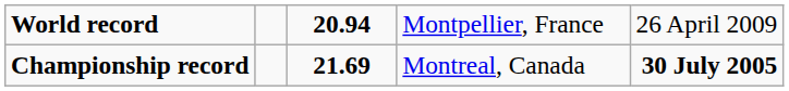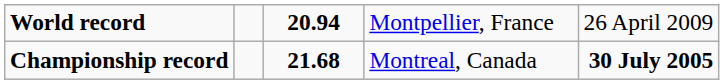Championship record | column 3: 21.69 -> 21.68
